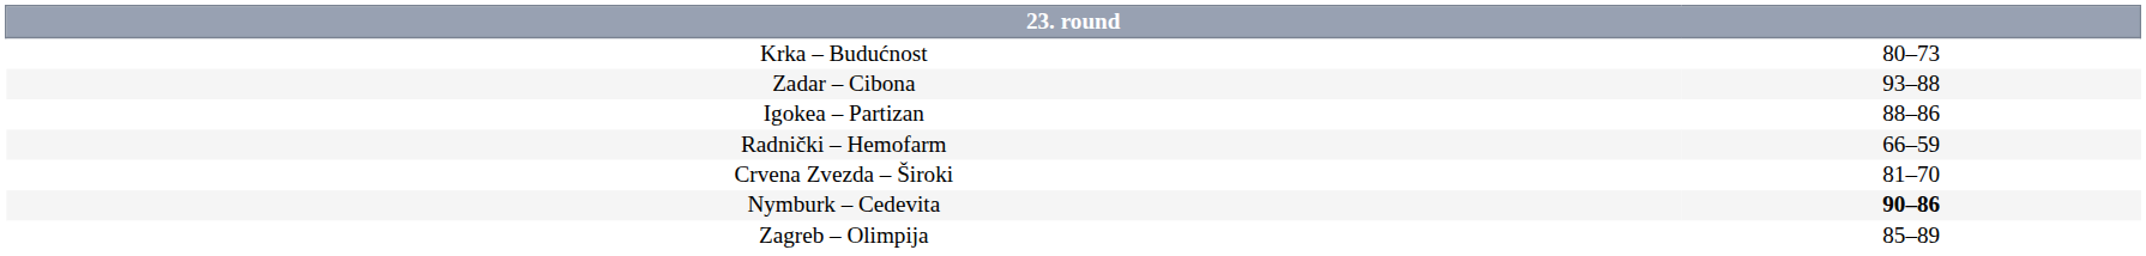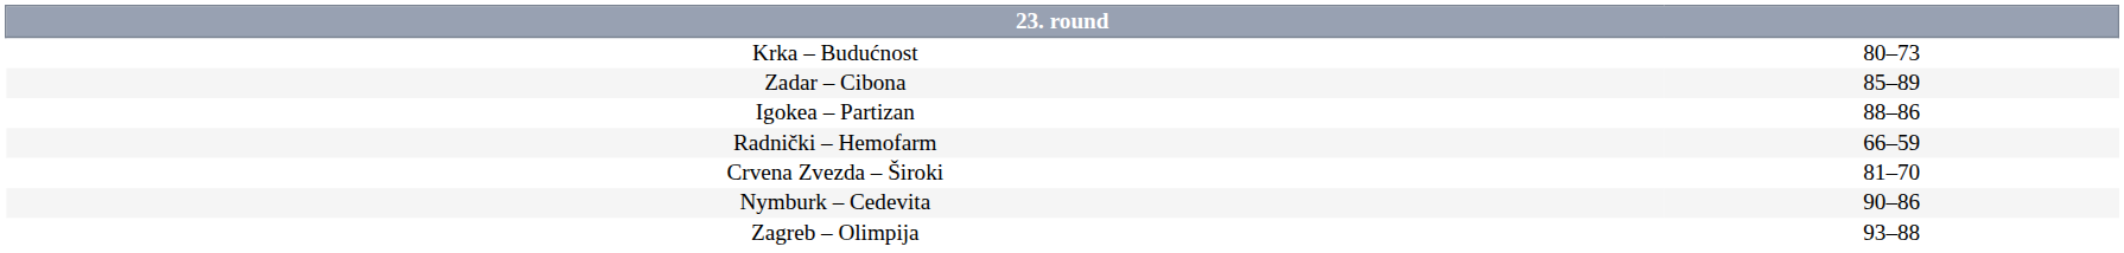Zadar – Cibona | column 2: 93–88 -> 85–89
Nymburk – Cedevita | column 2: bold -> normal
Zagreb – Olimpija | column 2: 85–89 -> 93–88
